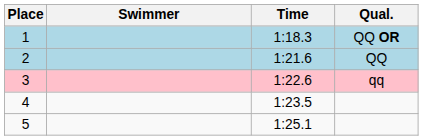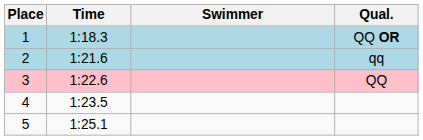columns swapped: Swimmer <-> Time
2 | Qual.: QQ -> qq
3 | Qual.: qq -> QQ
